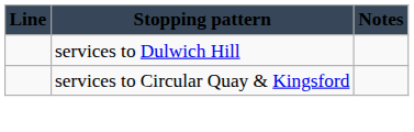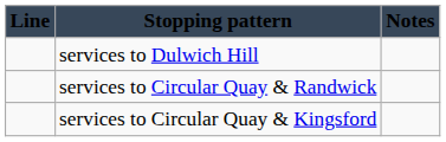+ row: services to Circular Quay & Randwick
